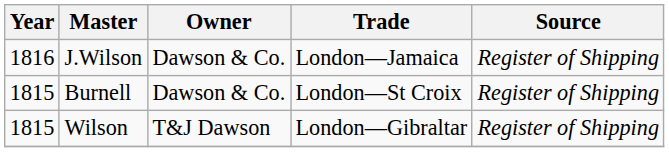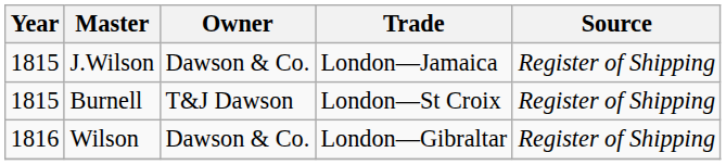J.Wilson | Year: 1816 -> 1815
Burnell | Owner: Dawson & Co. -> T&J Dawson
Wilson | Year: 1815 -> 1816
Wilson | Owner: T&J Dawson -> Dawson & Co.
